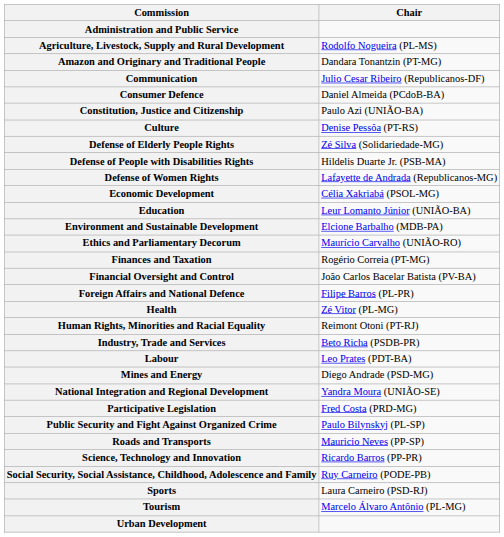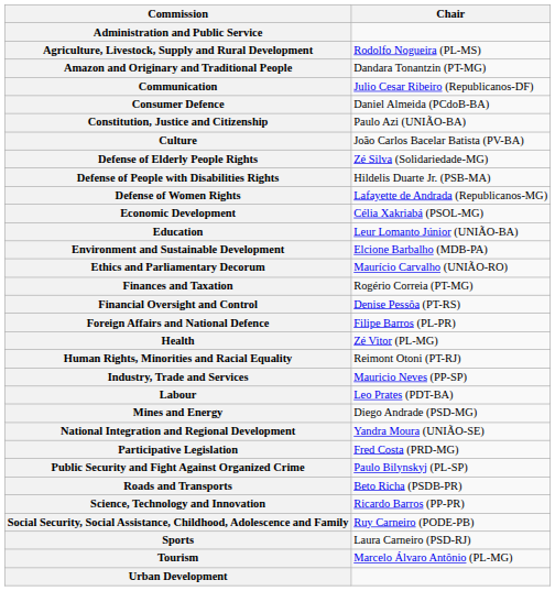Culture | Chair: Denise Pessôa (PT-RS) -> João Carlos Bacelar Batista (PV-BA)
Financial Oversight and Control | Chair: João Carlos Bacelar Batista (PV-BA) -> Denise Pessôa (PT-RS)
Industry, Trade and Services | Chair: Beto Richa (PSDB-PR) -> Mauricio Neves (PP-SP)
Roads and Transports | Chair: Mauricio Neves (PP-SP) -> Beto Richa (PSDB-PR)
